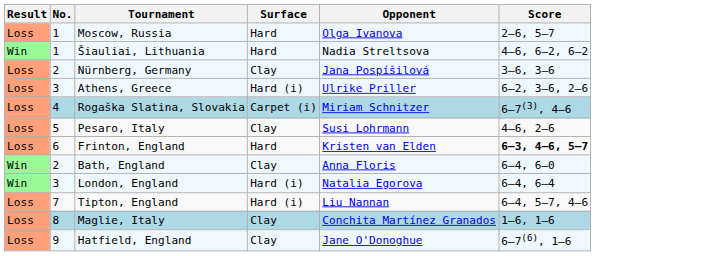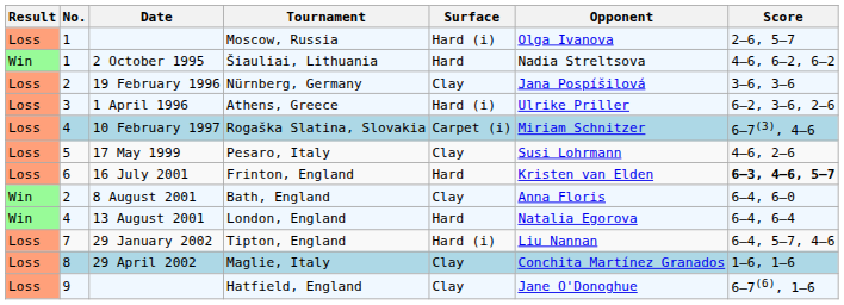+ column: Date | 2 October 1995 | 19 February 1996 | 1 April 1996 | 10 February 1997 | 17 May 1999 | 16 July 2001 | 8 August 2001 | 13 August 2001 | 29 January 2002 | 29 April 2002
Moscow, Russia | Surface: Hard -> Hard (i)
London, England | No.: 3 -> 4
London, England | Surface: Hard (i) -> Hard
